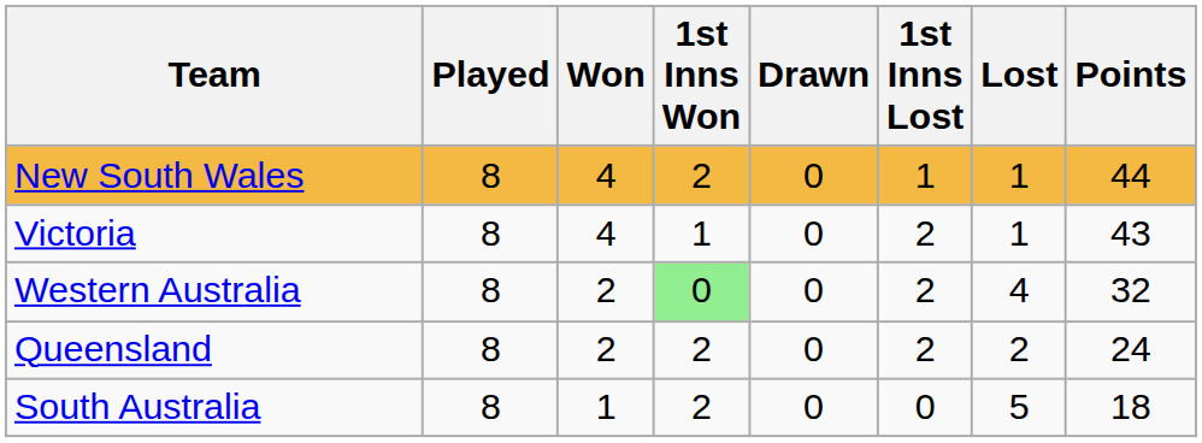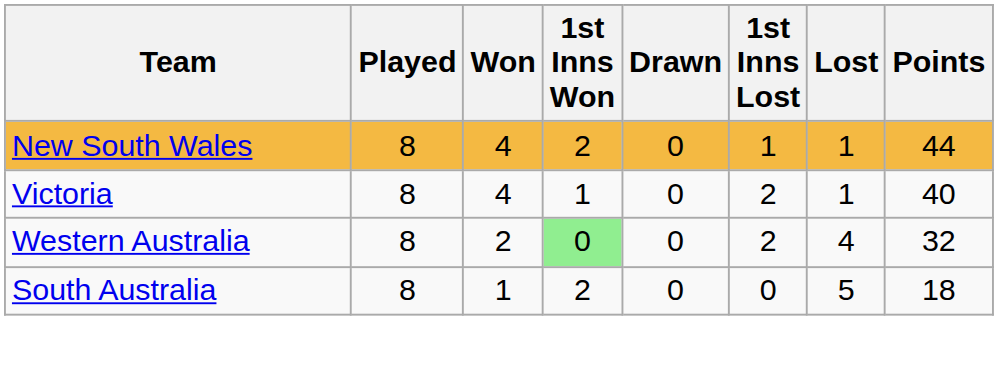Victoria | Points: 43 -> 40
- row: Queensland | 8 | 2 | 2 | 0 | 2 | 2 | 24
